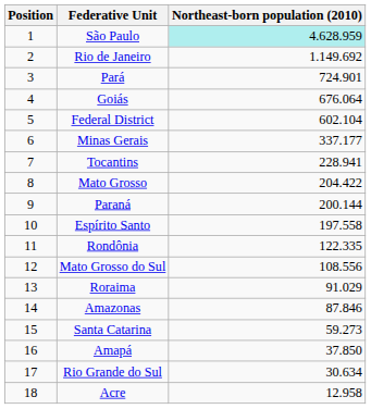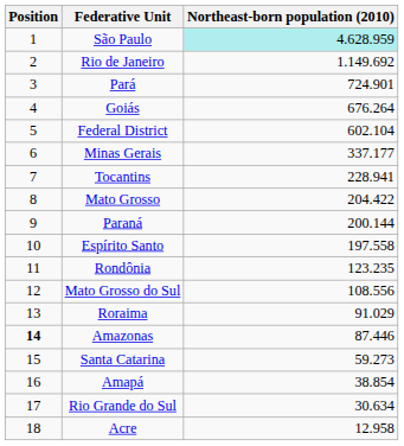Goiás | Northeast-born population (2010): 676.064 -> 676.264
Rondônia | Northeast-born population (2010): 122.335 -> 123.235
Amazonas | Position: normal -> bold
Amazonas | Northeast-born population (2010): 87.846 -> 87.446
Amapá | Northeast-born population (2010): 37.850 -> 38.854
